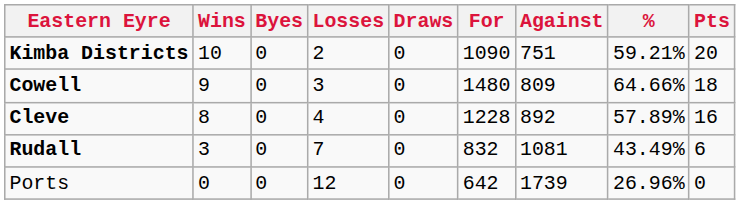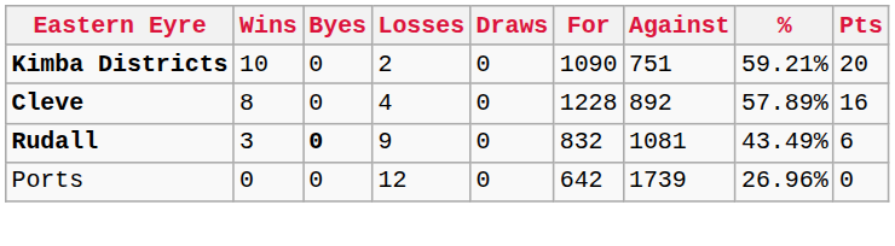- row: Cowell | 9 | 0 | 3 | 0 | 1480 | 809 | 64.66% | 18
Rudall | Byes: normal -> bold
Rudall | Losses: 7 -> 9
